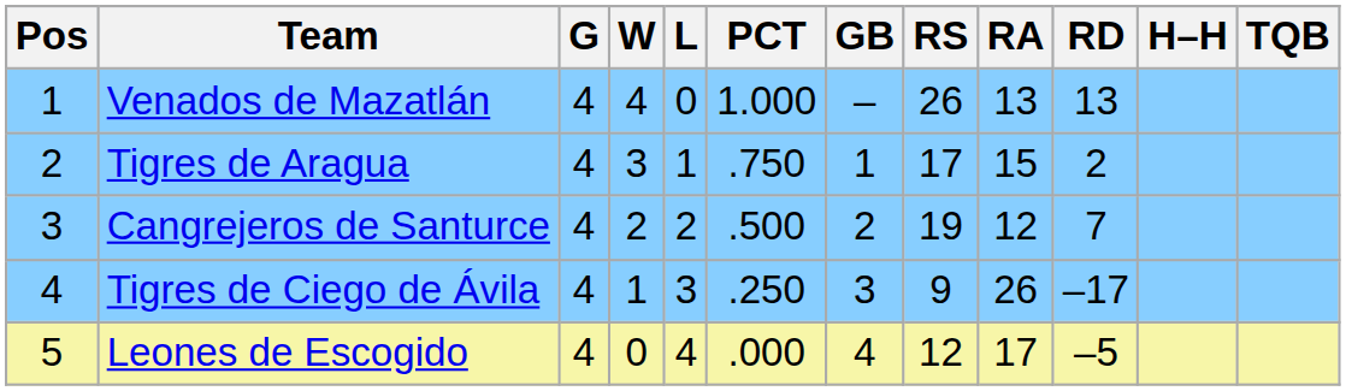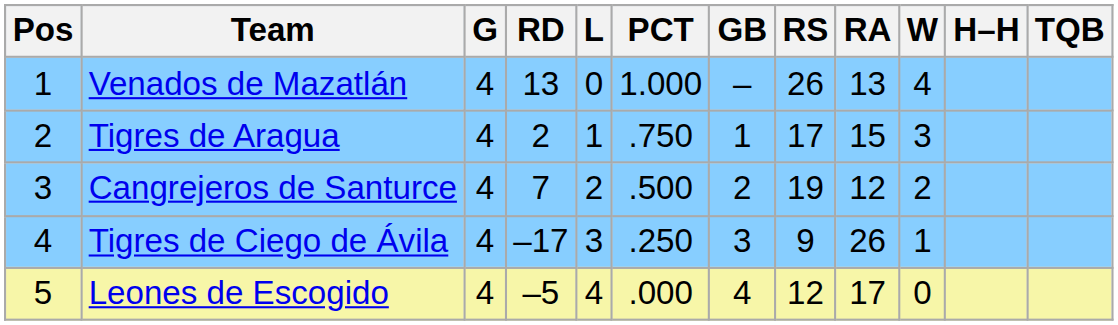columns swapped: W <-> RD
